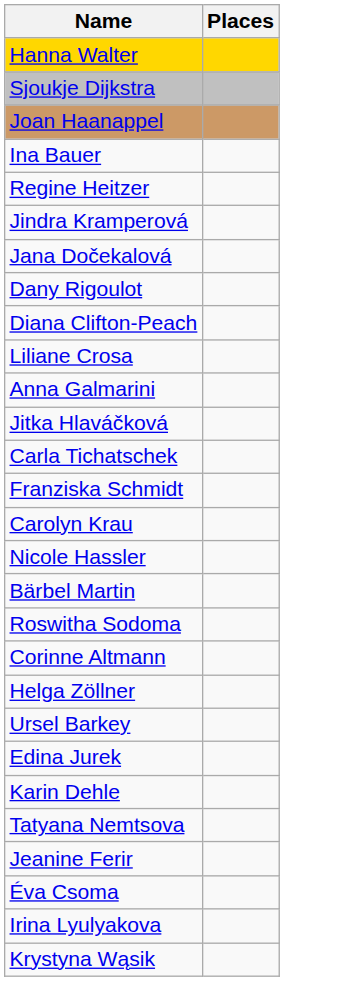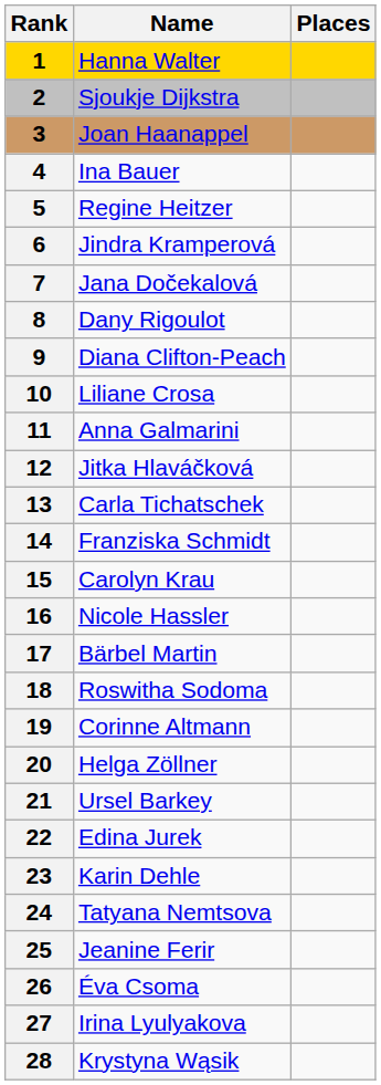+ column: Rank | 1 | 2 | 3 | 4 | 5 | 6 | 7 | 8 | 9 | 10 | 11 | 12 | 13 | 14 | 15 | 16 | 17 | 18 | 19 | 20 | 21 | 22 | 23 | 24 | 25 | 26 | 27 | 28
